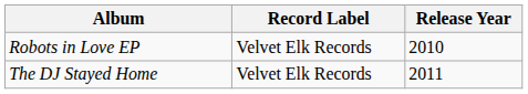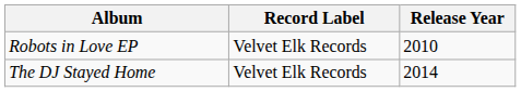The DJ Stayed Home | Release Year: 2011 -> 2014
